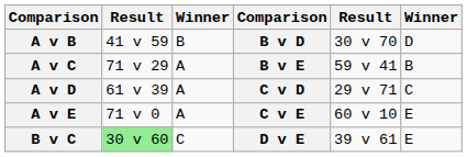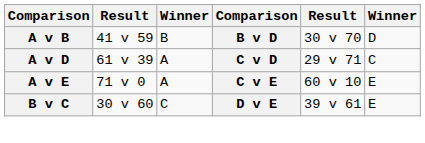- row: A v C | 71 v 29 | A | B v E | 59 v 41 | B
B v C | column 2: lightgreen background -> no background
